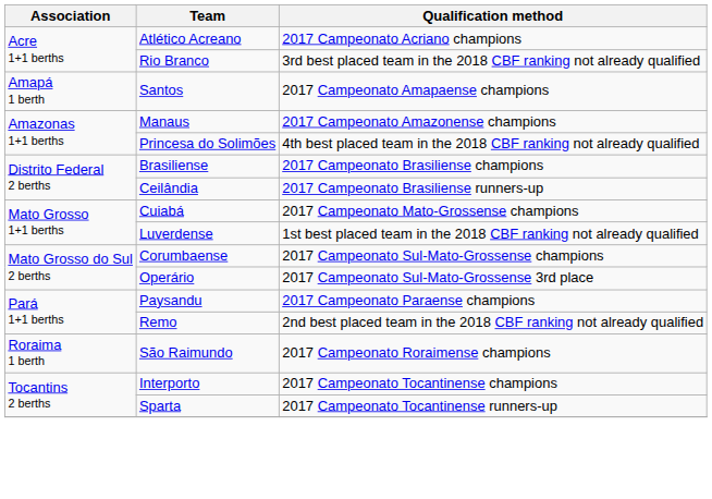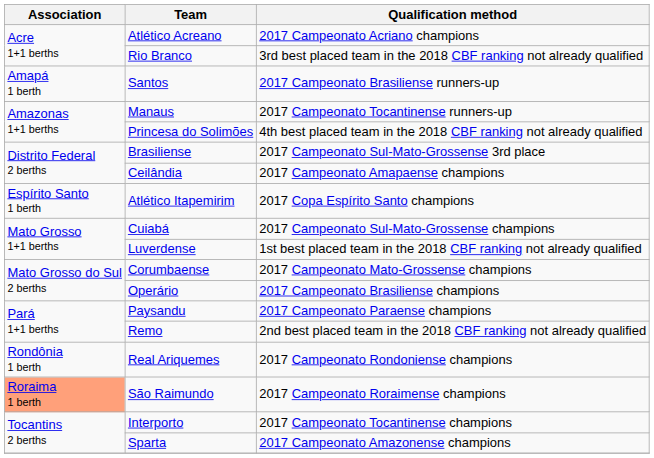Santos | Qualification method: 2017 Campeonato Amapaense champions -> 2017 Campeonato Brasiliense runners-up
Manaus | Qualification method: 2017 Campeonato Amazonense champions -> 2017 Campeonato Tocantinense runners-up
Brasiliense | Qualification method: 2017 Campeonato Brasiliense champions -> 2017 Campeonato Sul-Mato-Grossense 3rd place
Ceilândia | Qualification method: 2017 Campeonato Brasiliense runners-up -> 2017 Campeonato Amapaense champions
+ row: Espírito Santo 1 berth | Atlético Itapemirim | 2017 Copa Espírito Santo champions
Cuiabá | Qualification method: 2017 Campeonato Mato-Grossense champions -> 2017 Campeonato Sul-Mato-Grossense champions
Corumbaense | Qualification method: 2017 Campeonato Sul-Mato-Grossense champions -> 2017 Campeonato Mato-Grossense champions
Operário | Qualification method: 2017 Campeonato Sul-Mato-Grossense 3rd place -> 2017 Campeonato Brasiliense champions
+ row: Rondônia 1 berth | Real Ariquemes | 2017 Campeonato Rondoniense champions
São Raimundo | Association: no background -> lightsalmon background
Sparta | Qualification method: 2017 Campeonato Tocantinense runners-up -> 2017 Campeonato Amazonense champions
